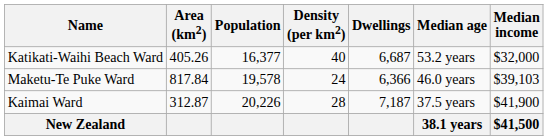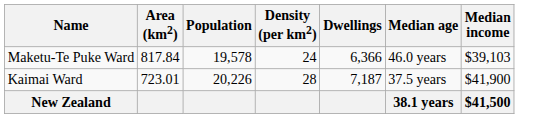- row: Katikati-Waihi Beach Ward | 405.26 | 16,377 | 40 | 6,687 | 53.2 years | $32,000
Kaimai Ward | Area (km2): 312.87 -> 723.01
